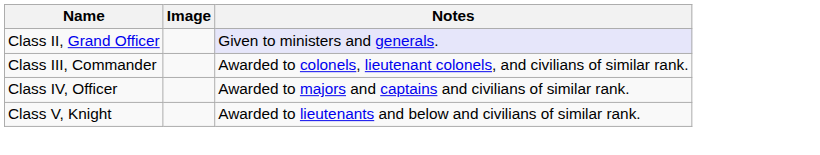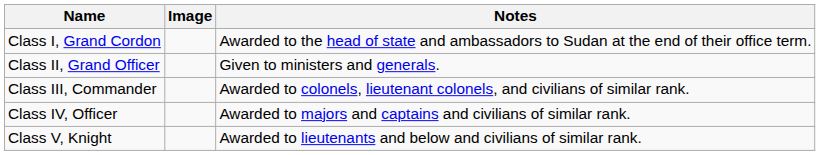+ row: Class I, Grand Cordon | Awarded to the head of state and ambassadors to Sudan at the end of their office term.
Class II, Grand Officer | Notes: lavender background -> no background
